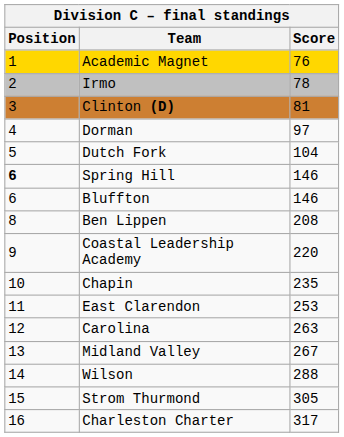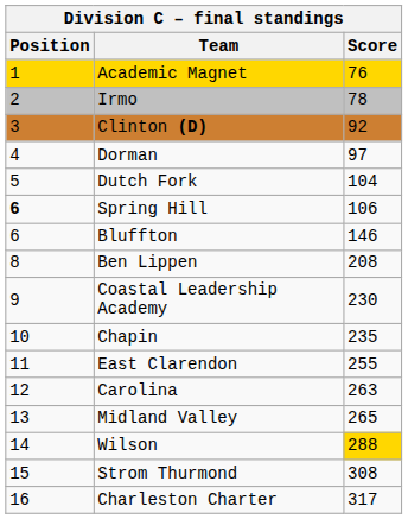Clinton (D) | Score: 81 -> 92
Spring Hill | Score: 146 -> 106
Coastal Leadership Academy | Score: 220 -> 230
East Clarendon | Score: 253 -> 255
Midland Valley | Score: 267 -> 265
Wilson | Score: no background -> gold background
Strom Thurmond | Score: 305 -> 308
